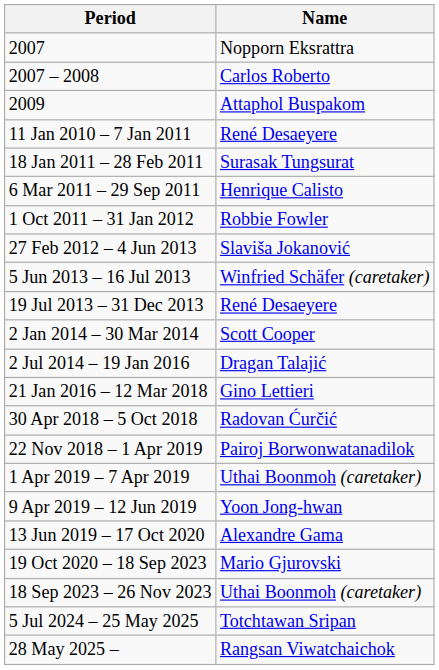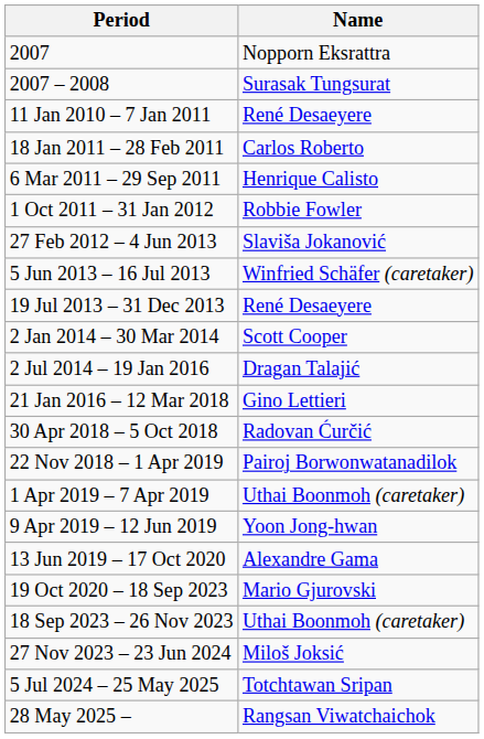2007 – 2008 | Name: Carlos Roberto -> Surasak Tungsurat
- row: 2009 | Attaphol Buspakom
18 Jan 2011 – 28 Feb 2011 | Name: Surasak Tungsurat -> Carlos Roberto
+ row: 27 Nov 2023 – 23 Jun 2024 | Miloš Joksić
